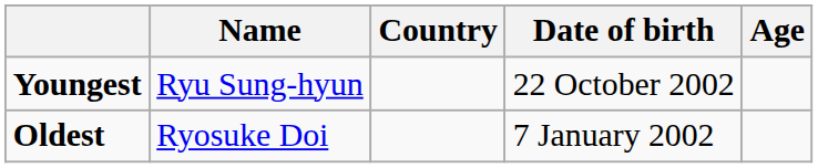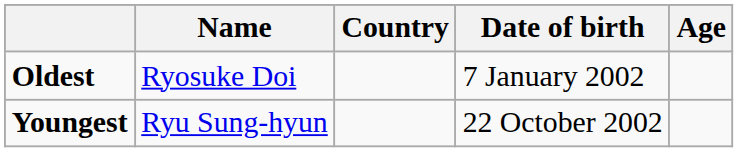rows swapped: Youngest <-> Oldest
